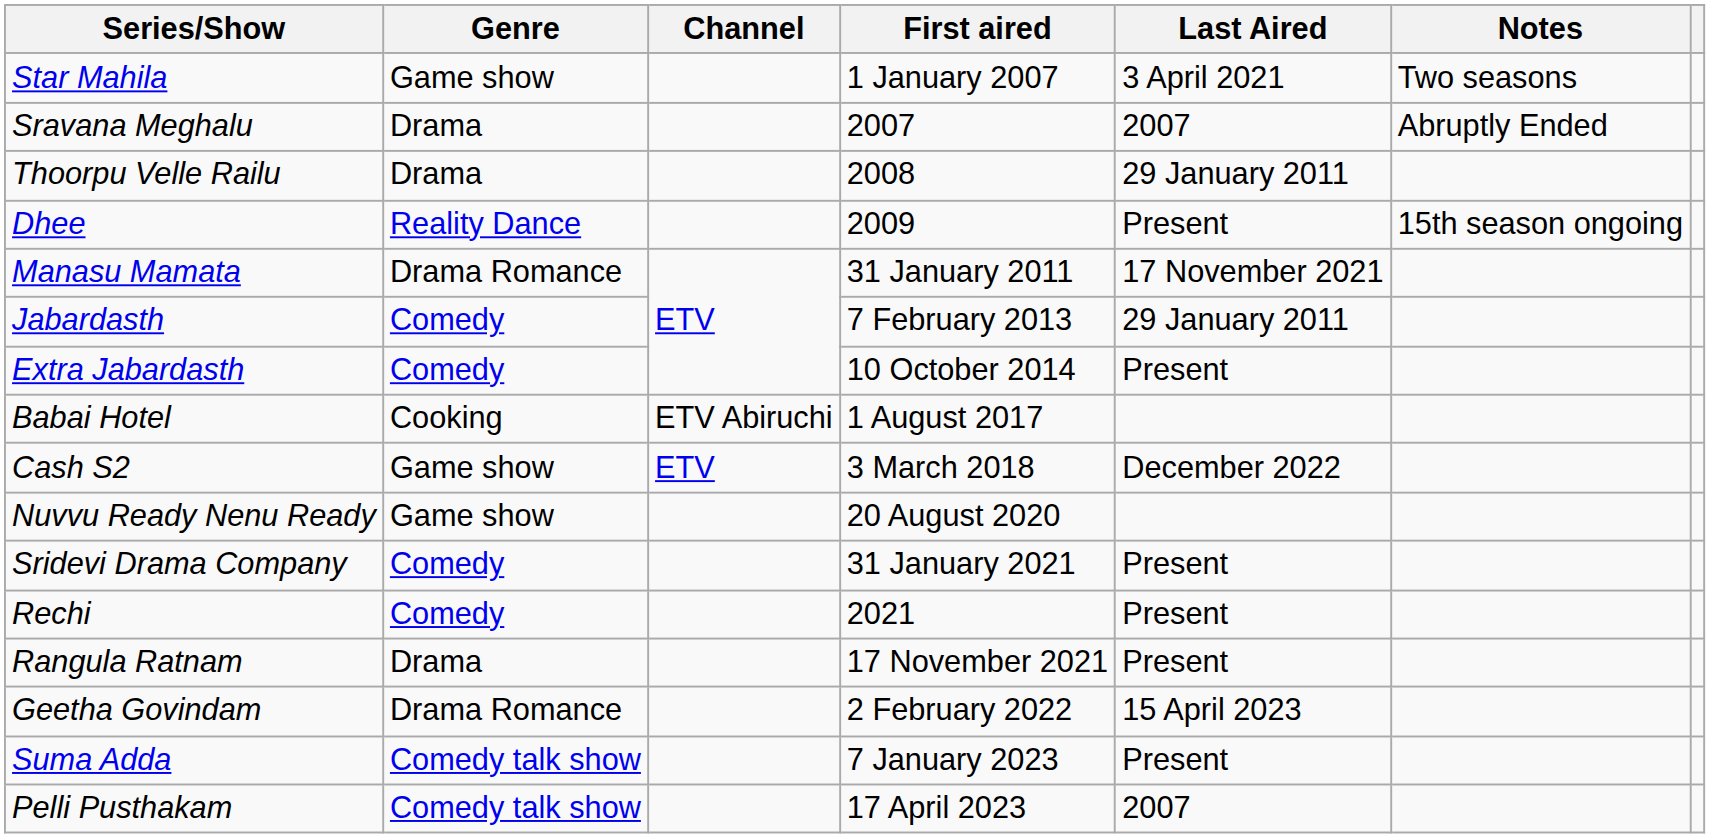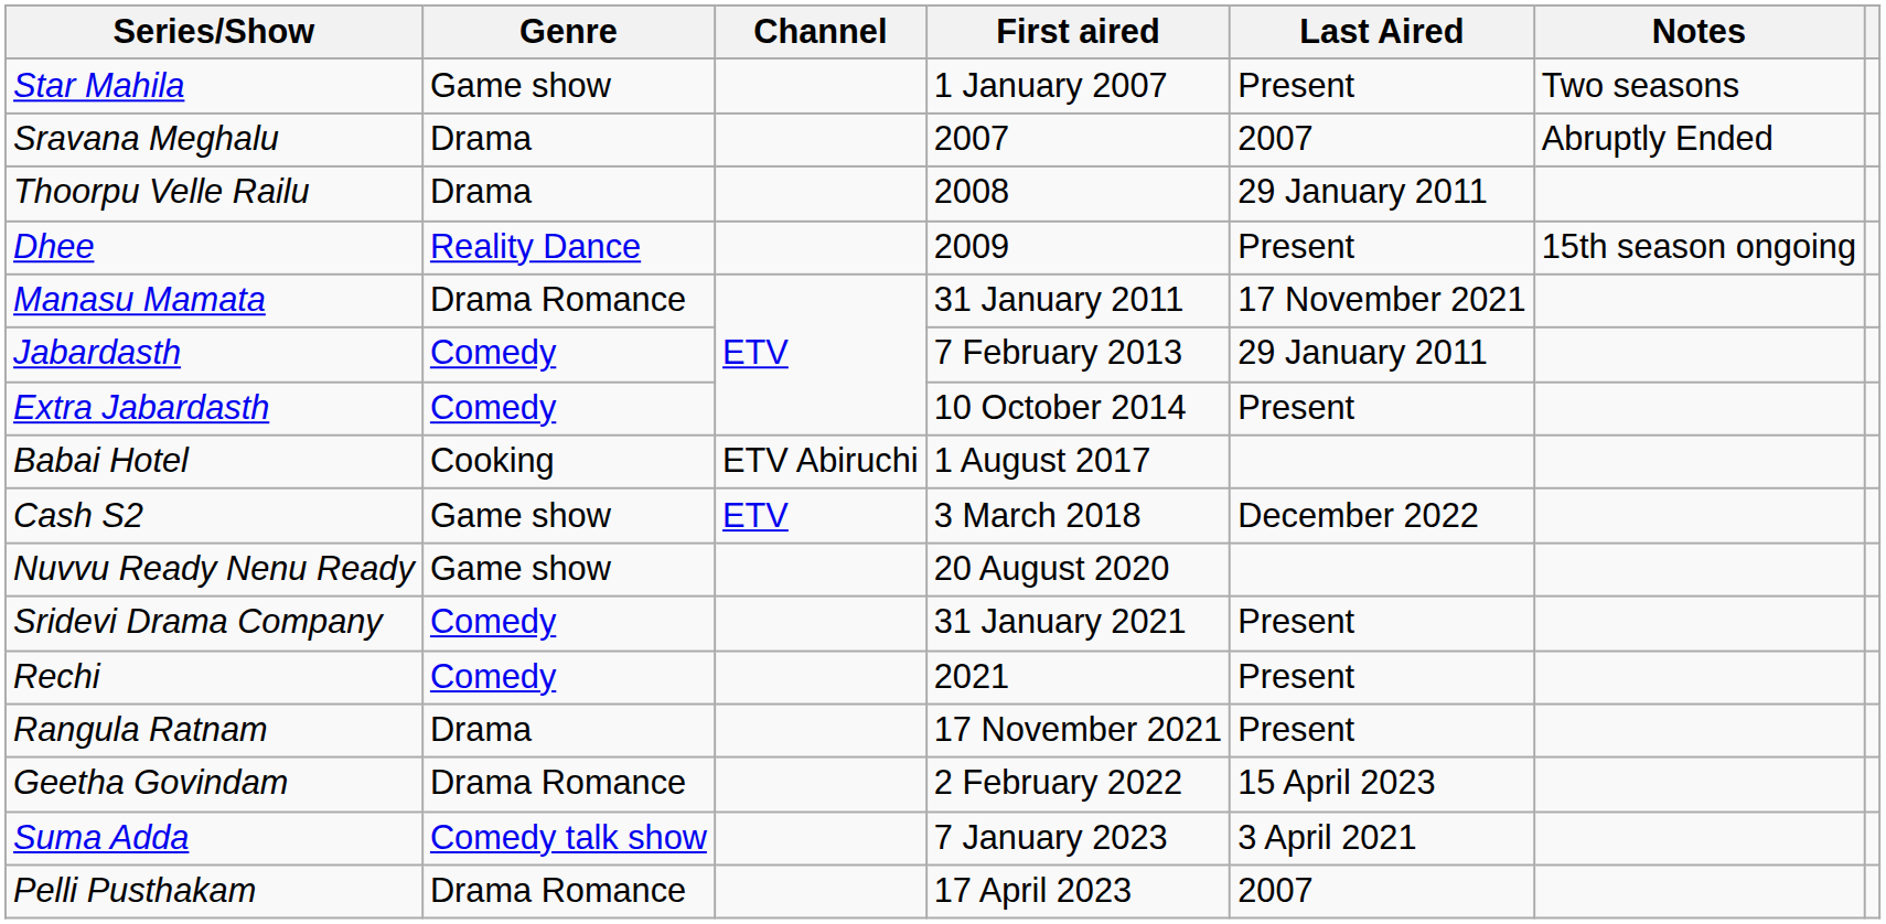Star Mahila | Last Aired: 3 April 2021 -> Present
Suma Adda | Last Aired: Present -> 3 April 2021
Pelli Pusthakam | Genre: Comedy talk show -> Drama Romance
